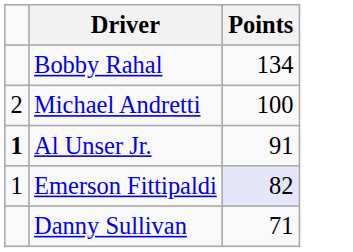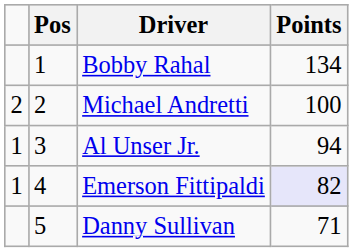+ column: Pos | 1 | 2 | 3 | 4 | 5
Al Unser Jr. | column 1: bold -> normal
Al Unser Jr. | Points: 91 -> 94
